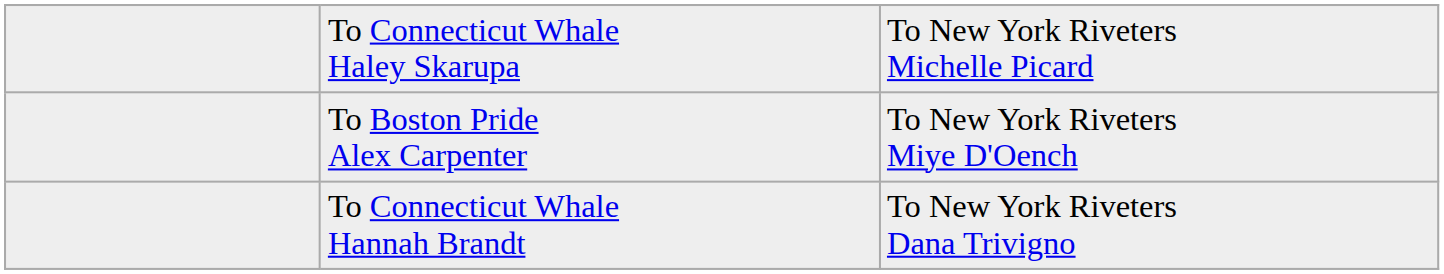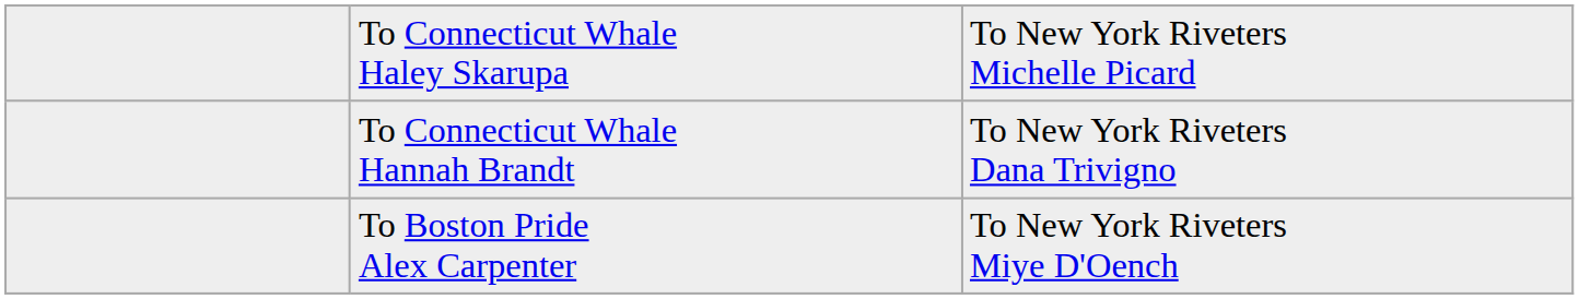rows swapped: To Connecticut Whale Hannah Brandt <-> To Boston Pride Alex Carpenter
